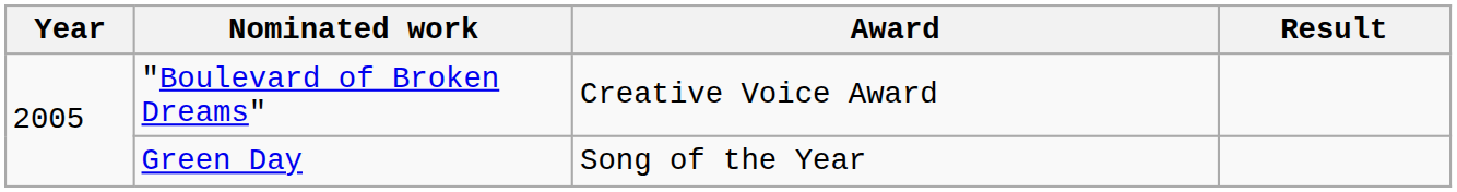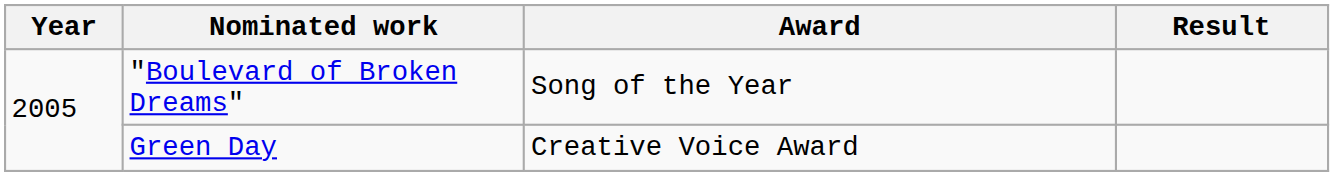"Boulevard of Broken Dreams" | Award: Creative Voice Award -> Song of the Year
Green Day | Award: Song of the Year -> Creative Voice Award
